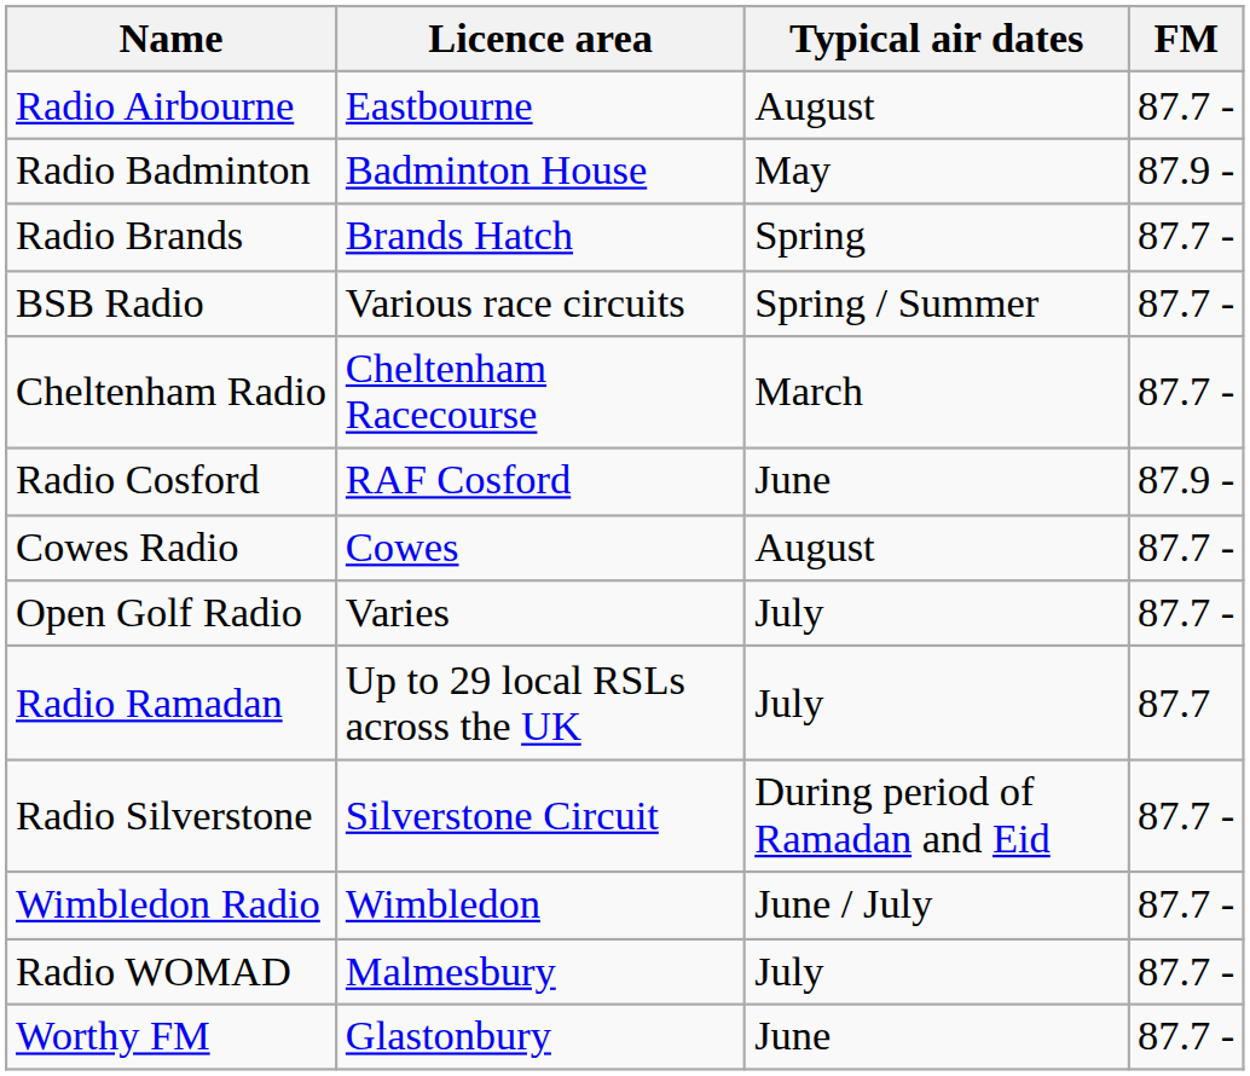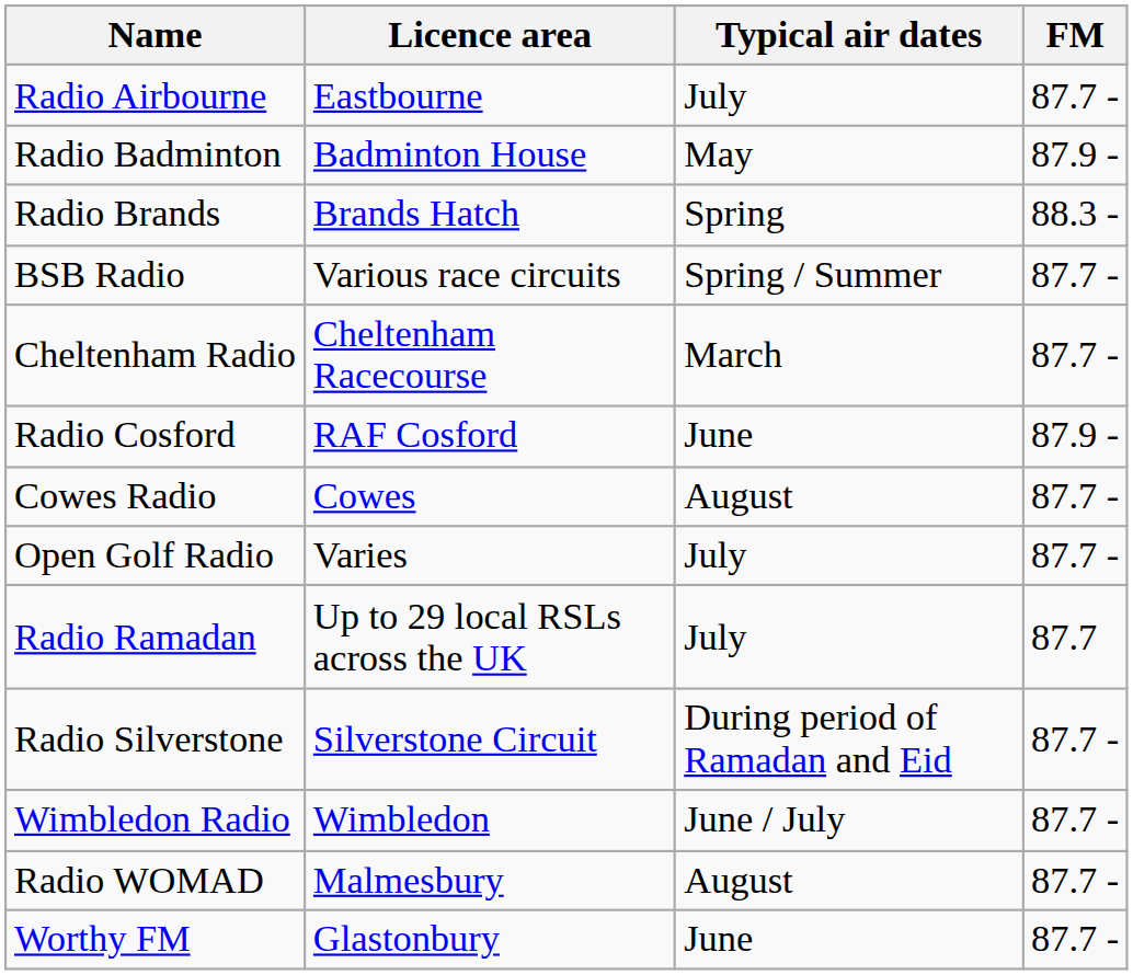Radio Airbourne | Typical air dates: August -> July
Radio Brands | FM: 87.7 - -> 88.3 -
Radio WOMAD | Typical air dates: July -> August
